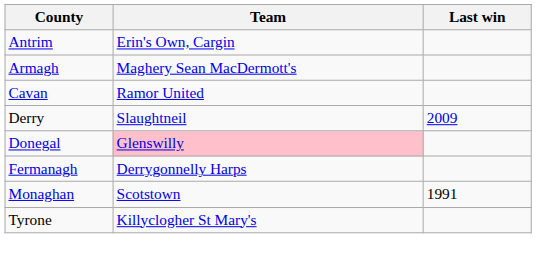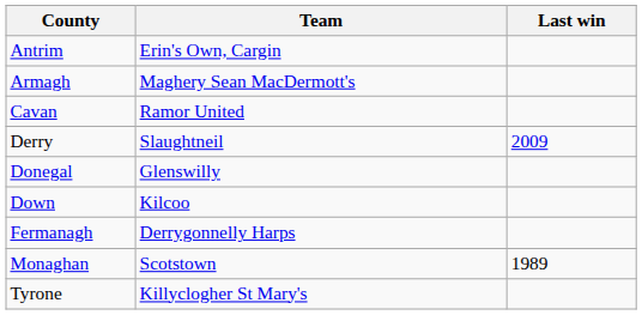Donegal | Team: pink background -> no background
+ row: Down | Kilcoo
Monaghan | Last win: 1991 -> 1989
